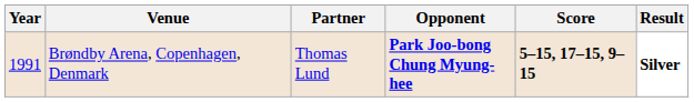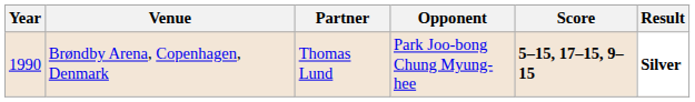Brøndby Arena, Copenhagen, Denmark | Year: 1991 -> 1990
Brøndby Arena, Copenhagen, Denmark | Opponent: bold -> normal
